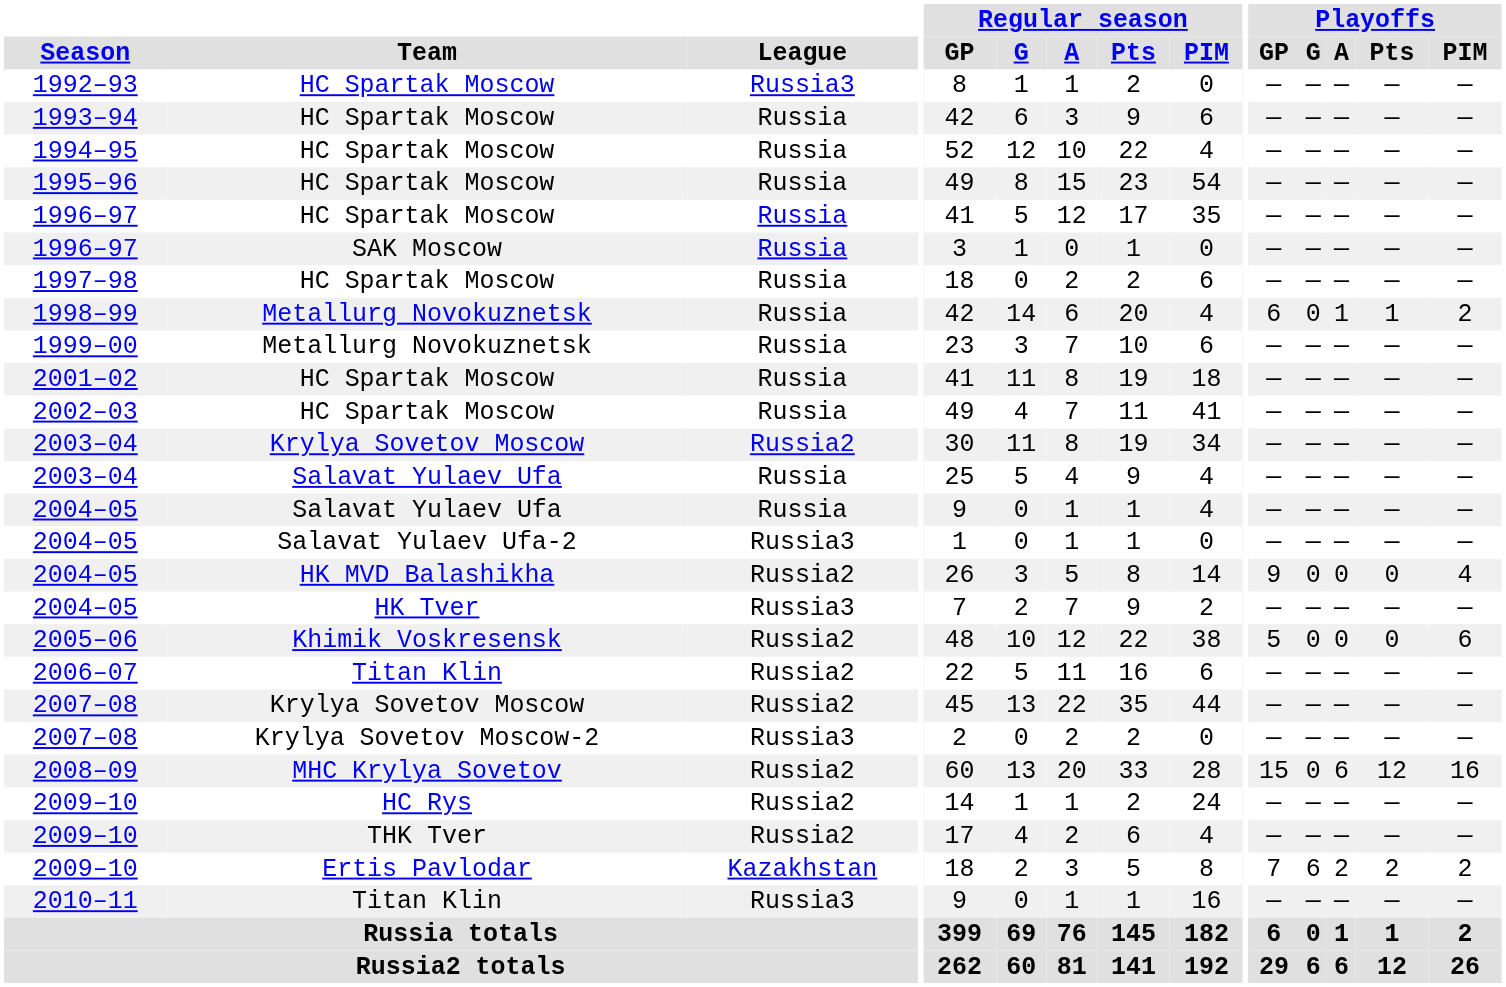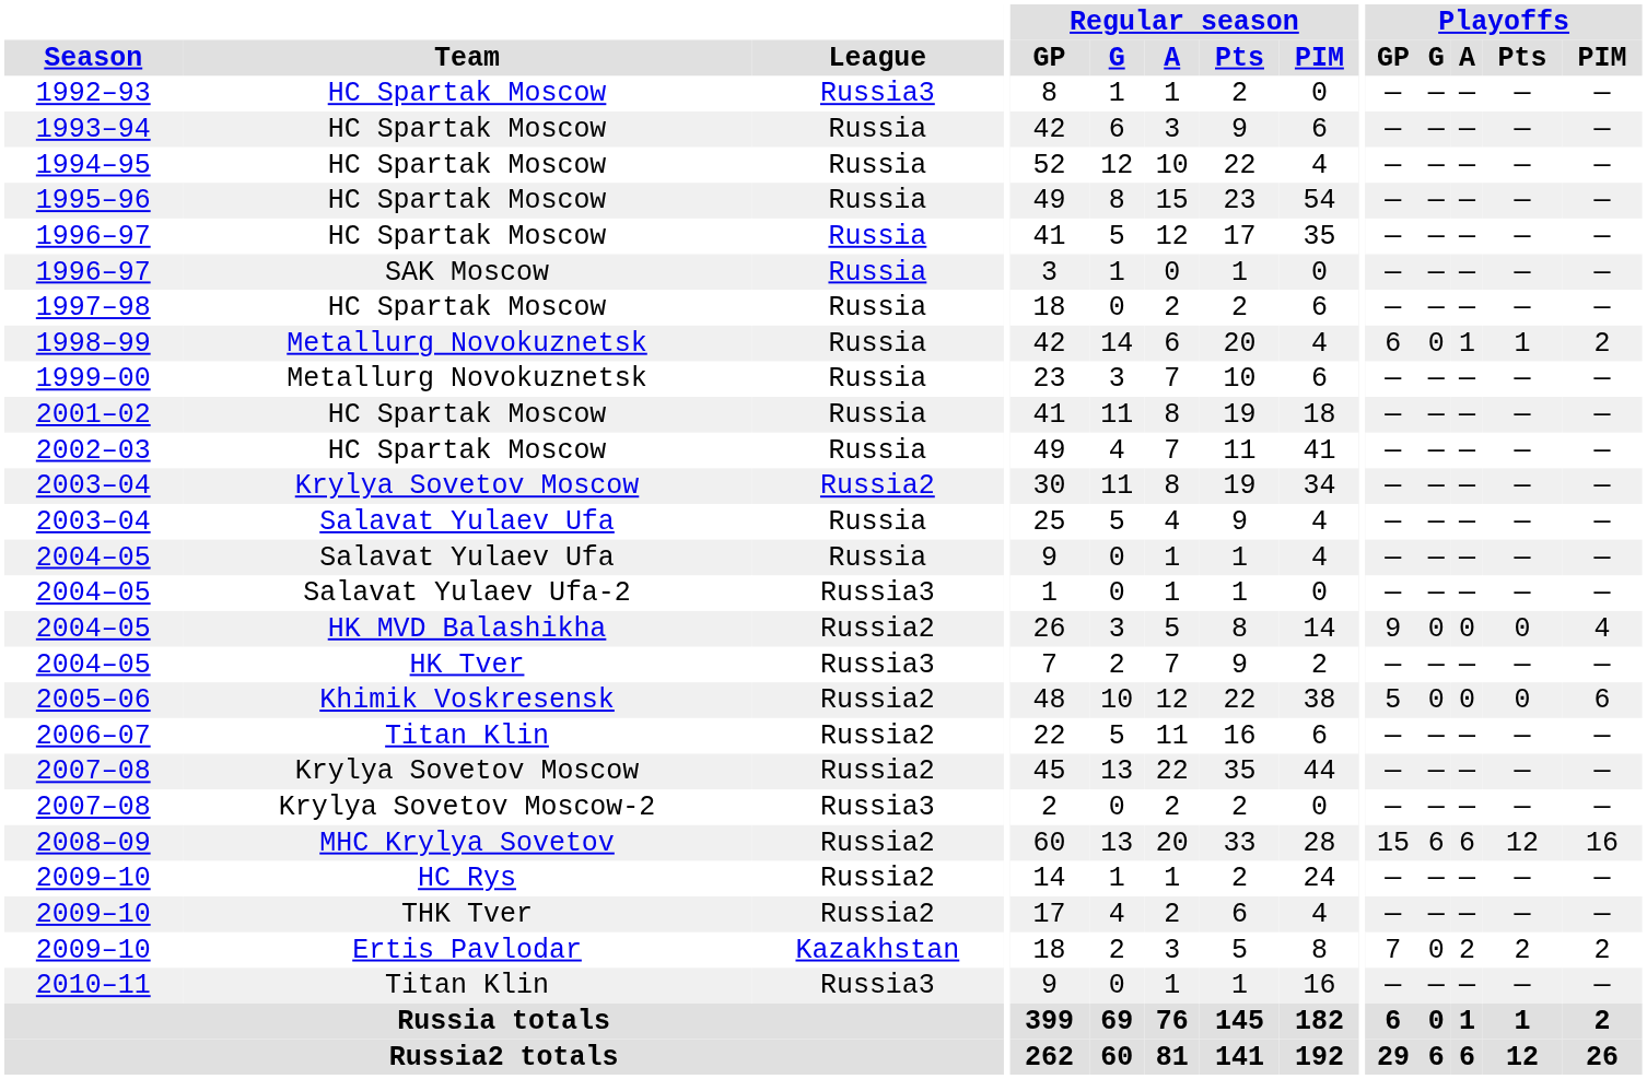2008–09 | Playoffs / G: 0 -> 6
2009–10 / Ertis Pavlodar | Playoffs / G: 6 -> 0
